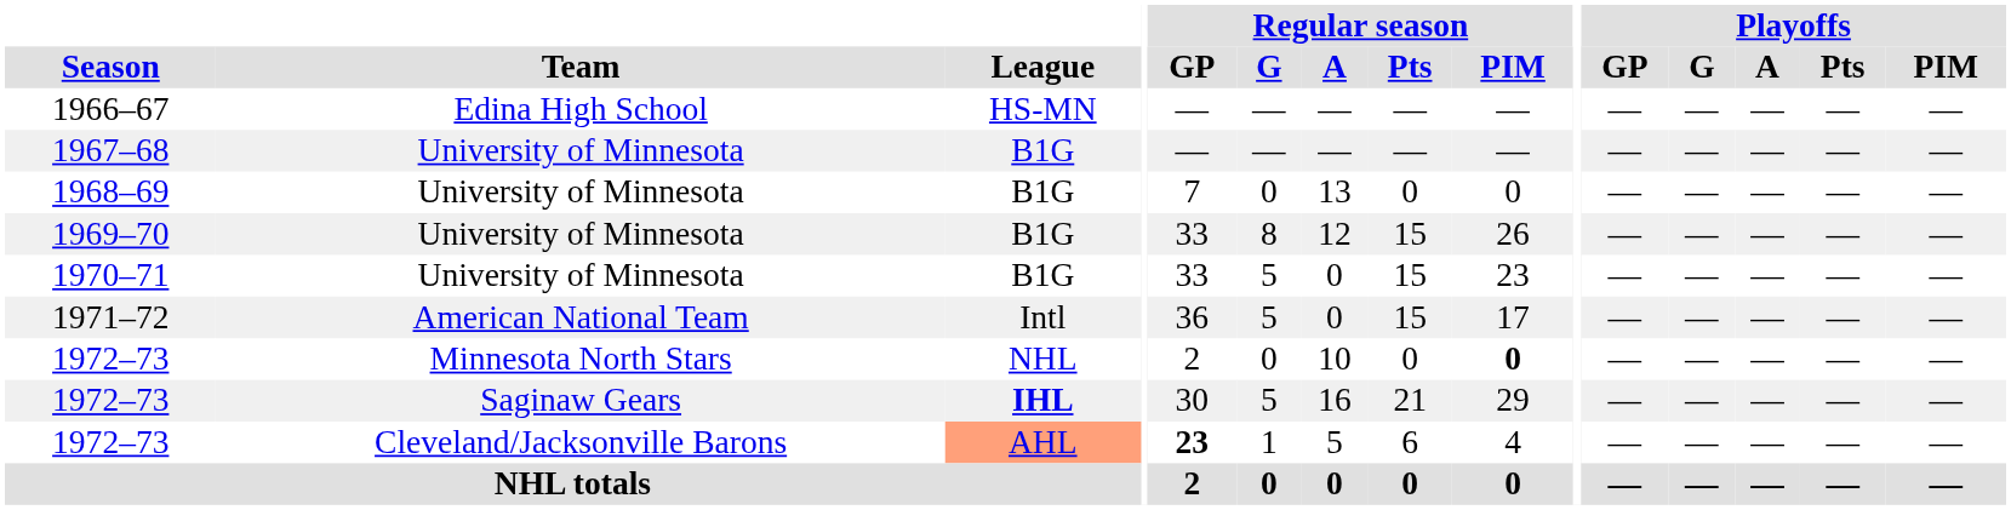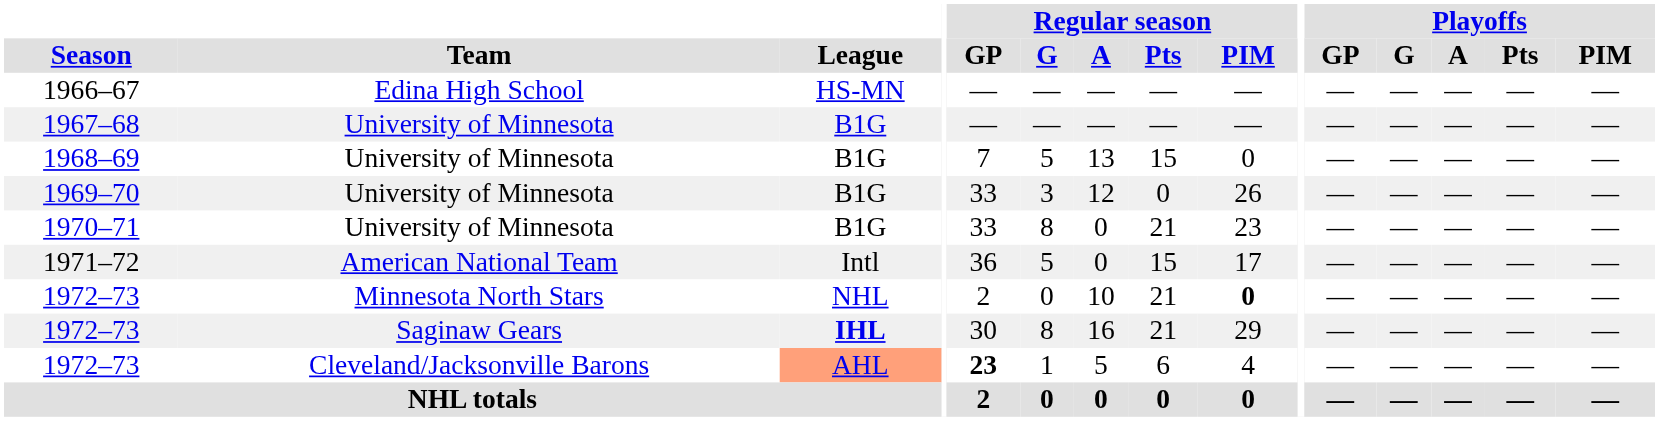1968–69 | Regular season / G: 0 -> 5
1968–69 | Regular season / Pts: 0 -> 15
1969–70 | Regular season / G: 8 -> 3
1969–70 | Regular season / Pts: 15 -> 0
1970–71 | Regular season / G: 5 -> 8
1970–71 | Regular season / Pts: 15 -> 21
1972–73 / Minnesota North Stars | Regular season / Pts: 0 -> 21
1972–73 / Saginaw Gears | Regular season / G: 5 -> 8
